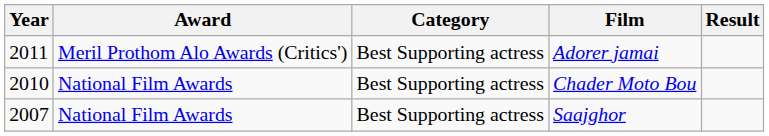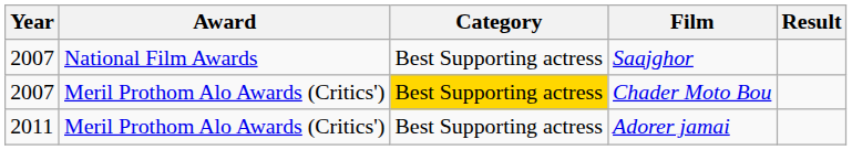rows swapped: Saajghor <-> Adorer jamai
Chader Moto Bou | Year: 2010 -> 2007
Chader Moto Bou | Award: National Film Awards -> Meril Prothom Alo Awards (Critics')
Chader Moto Bou | Category: no background -> gold background
